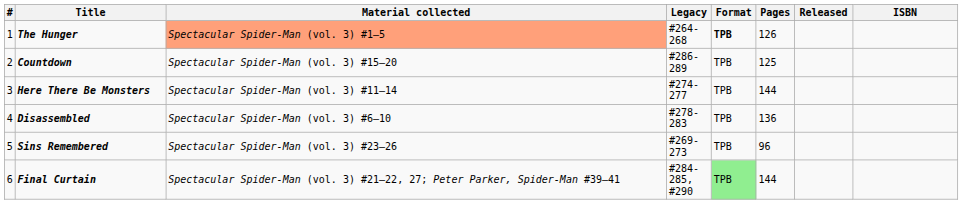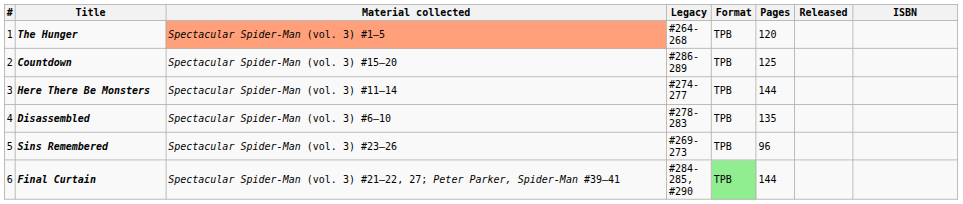The Hunger | Format: bold -> normal
The Hunger | Pages: 126 -> 120
Disassembled | Pages: 136 -> 135
